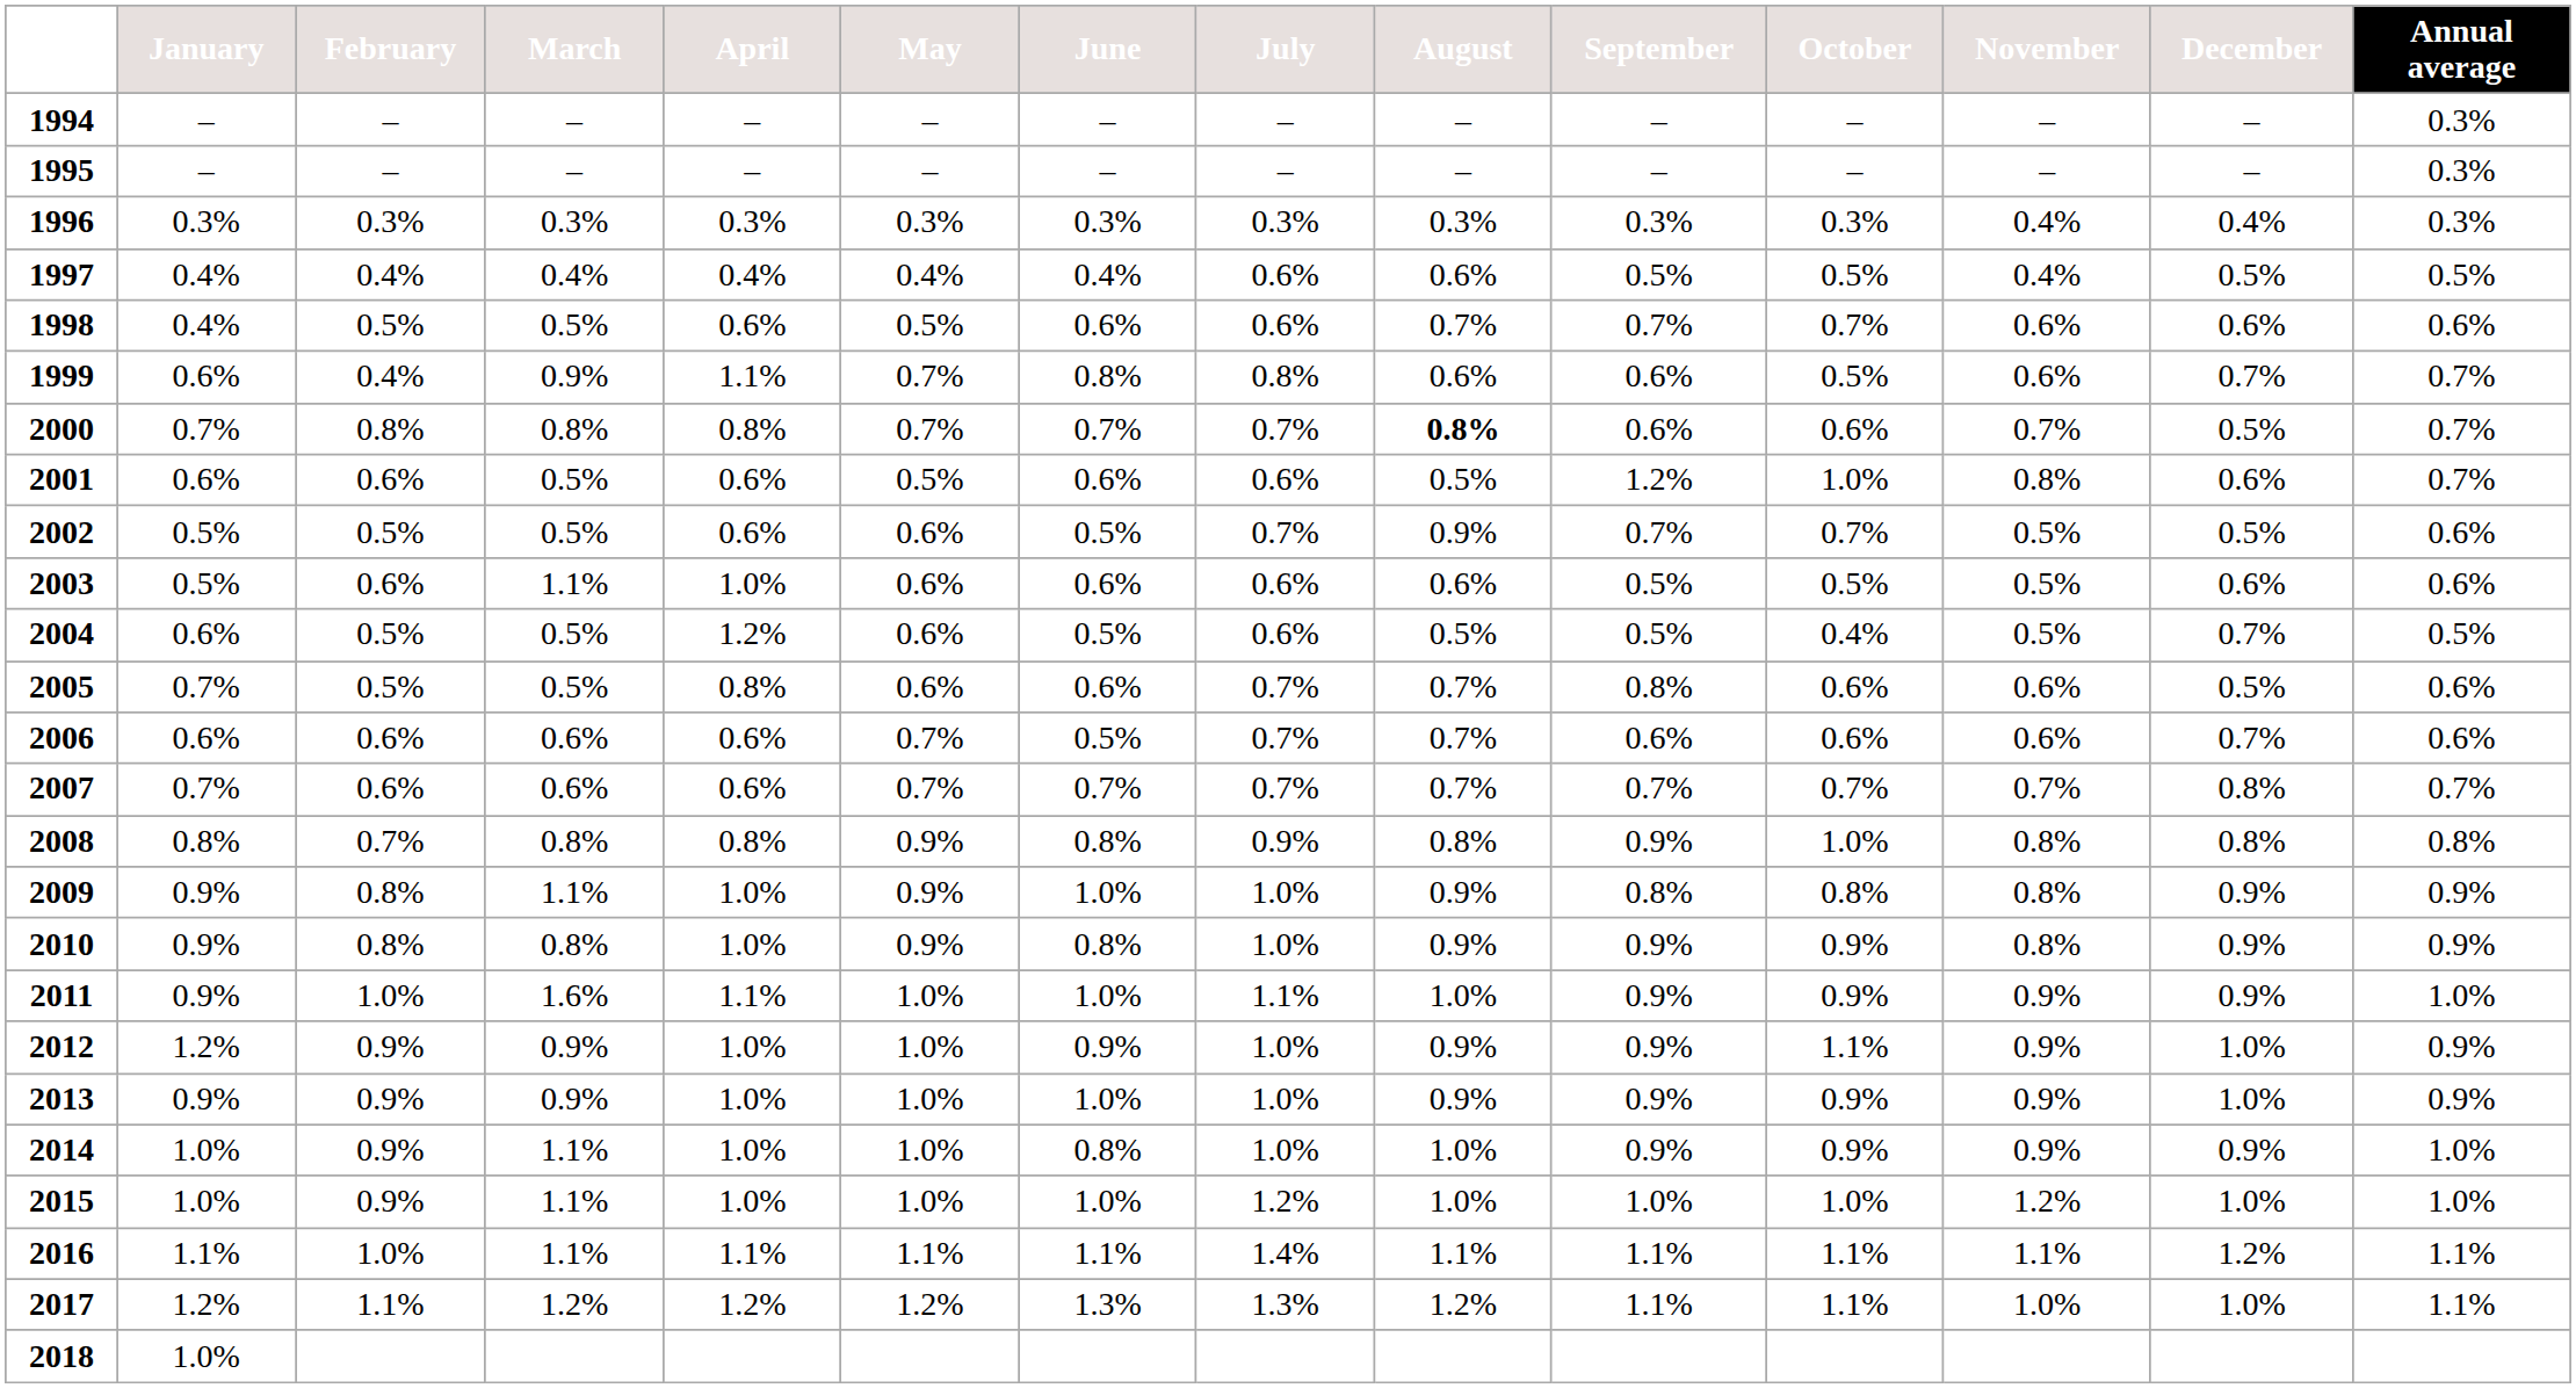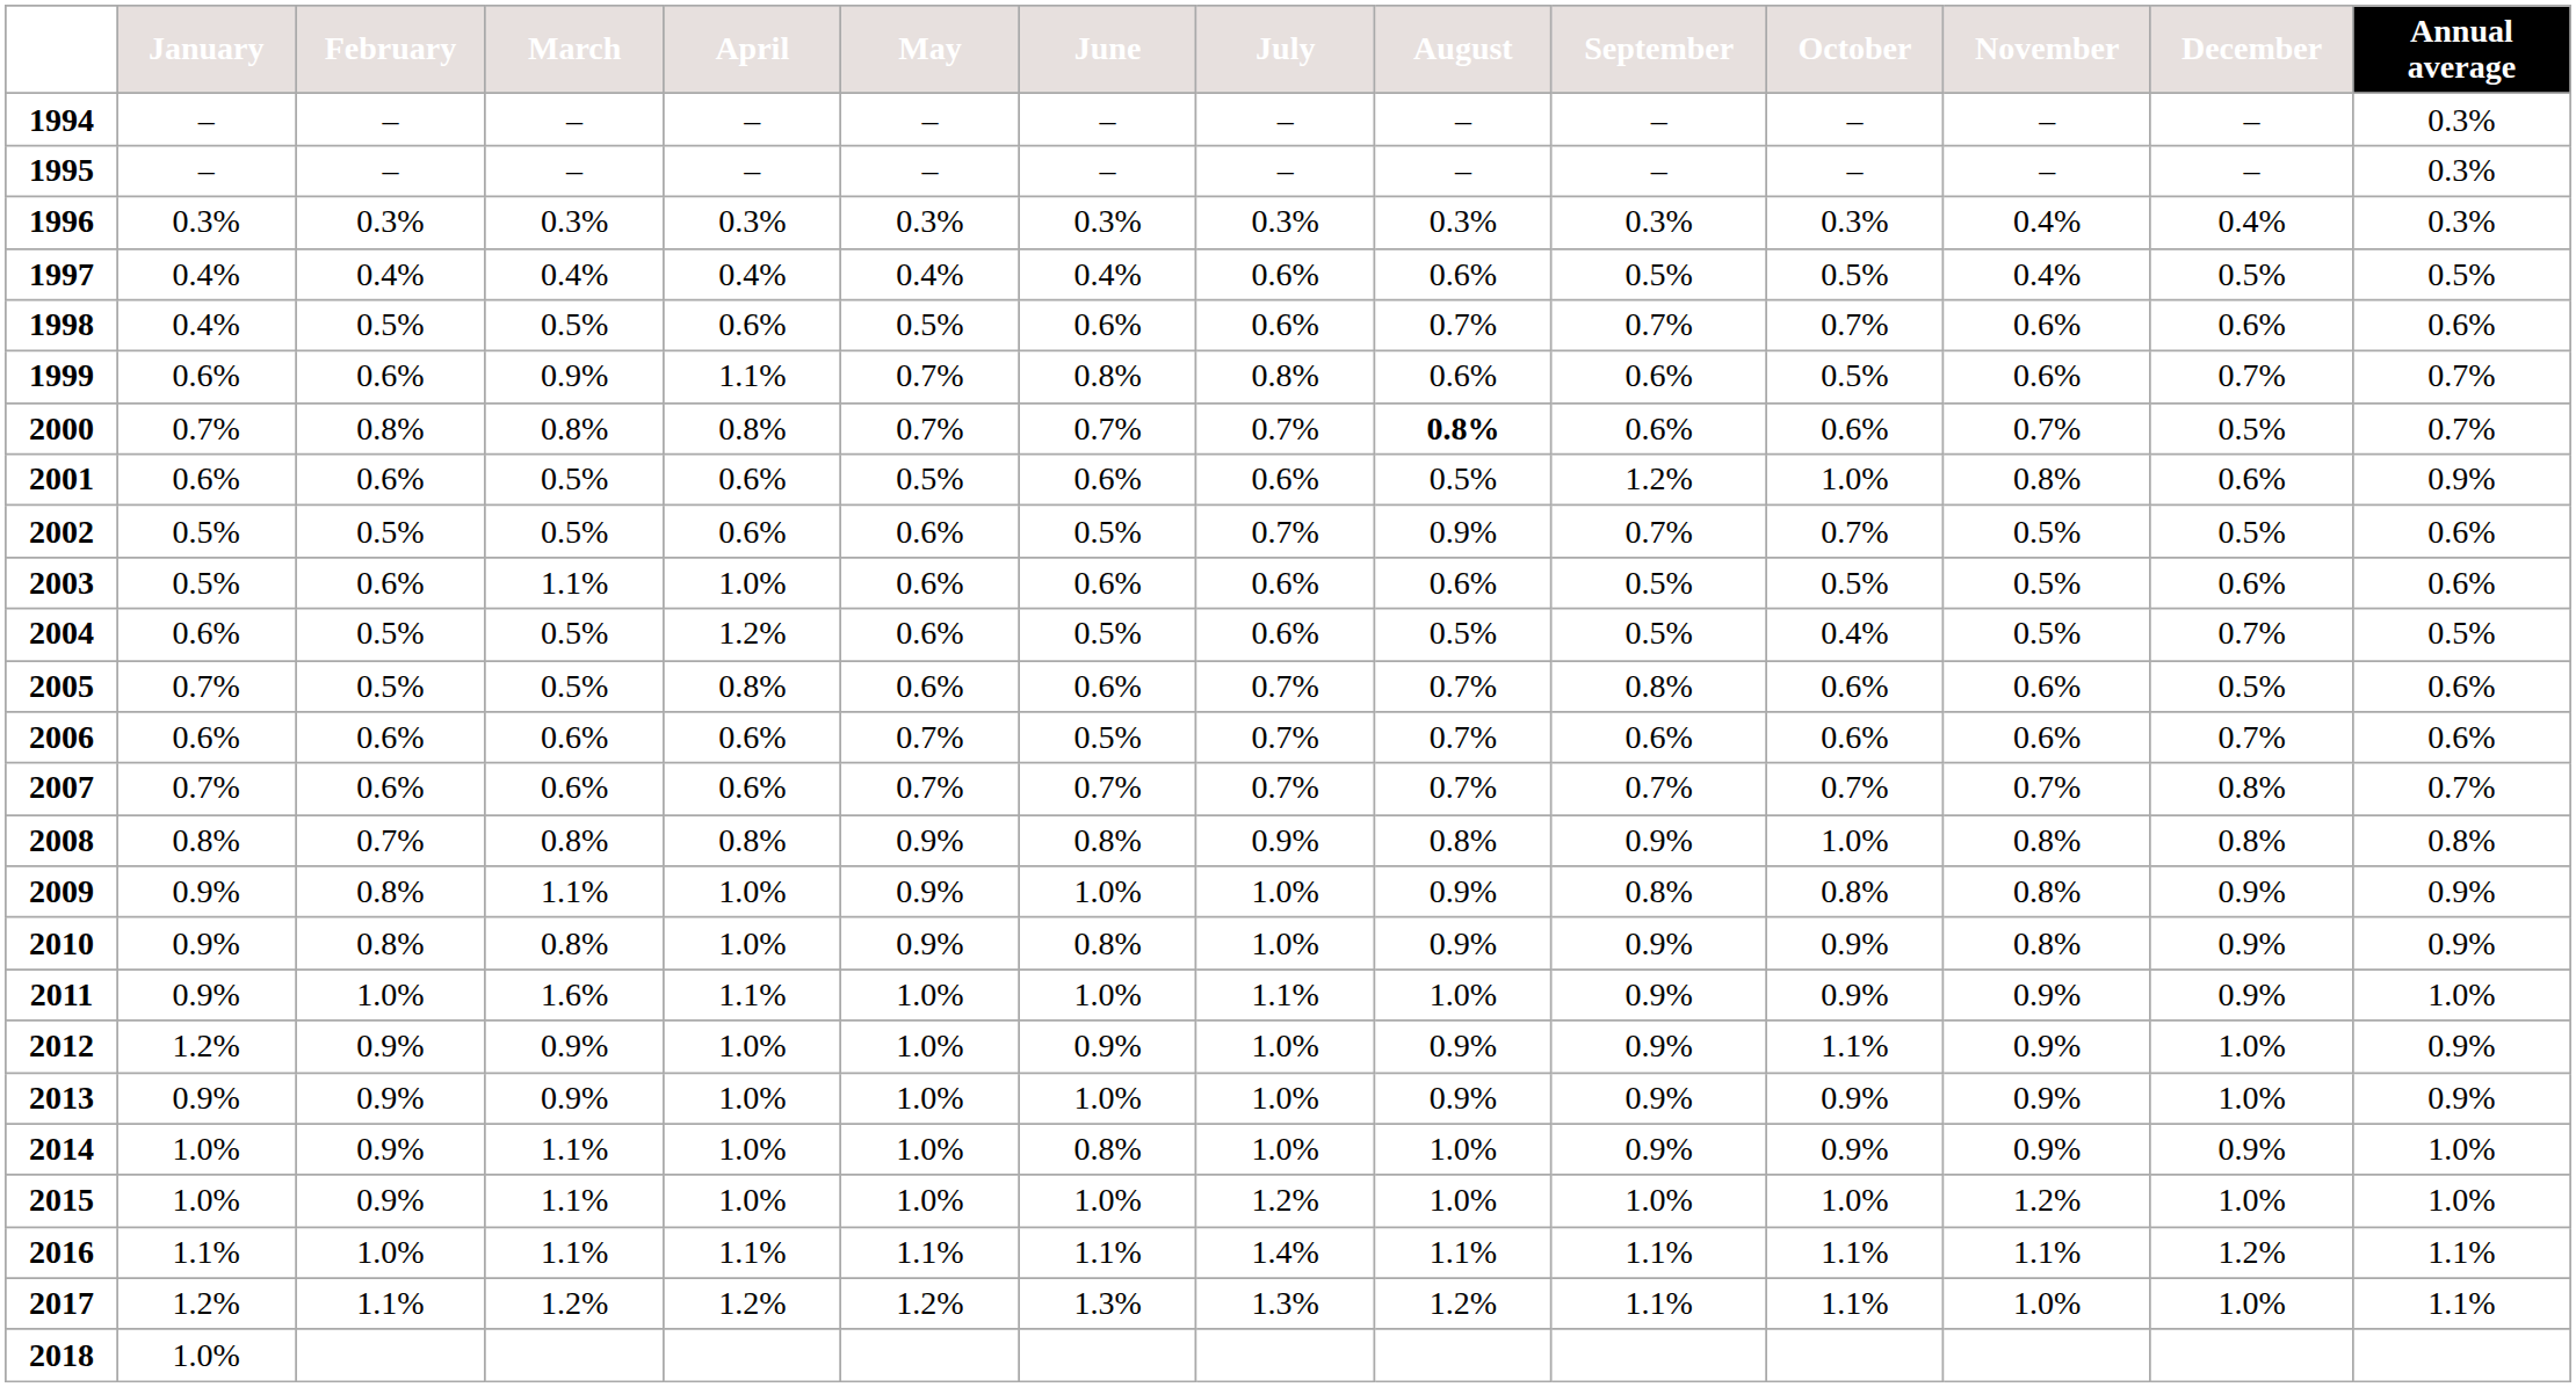1999 | February: 0.4% -> 0.6%
2001 | Annual average: 0.7% -> 0.9%
